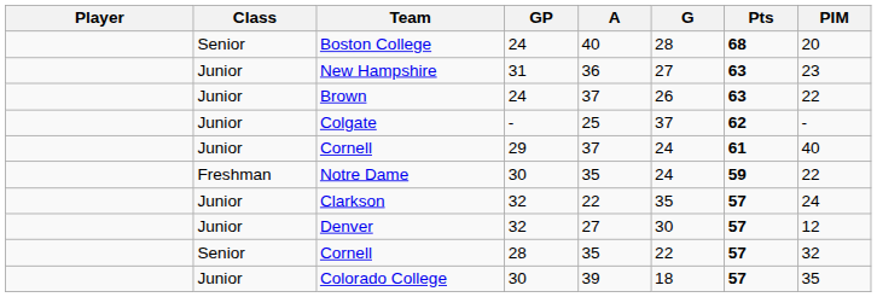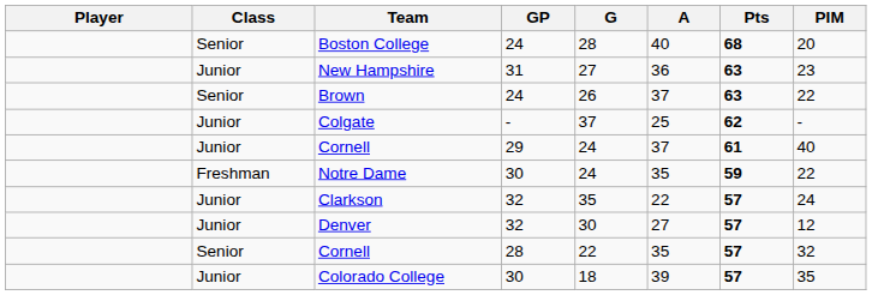columns swapped: G <-> A
Brown | Class: Junior -> Senior
